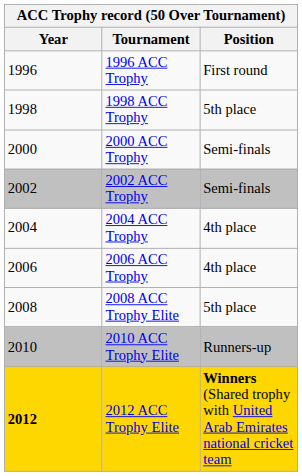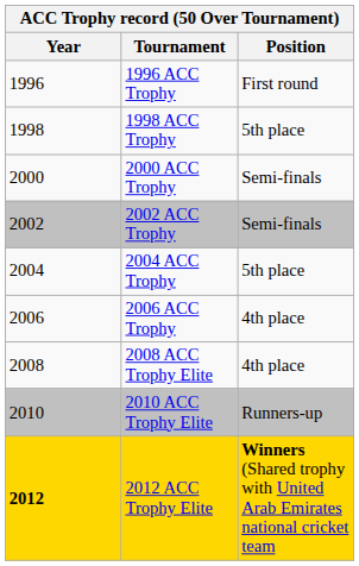2004 ACC Trophy | Position: 4th place -> 5th place
2008 ACC Trophy Elite | Position: 5th place -> 4th place
